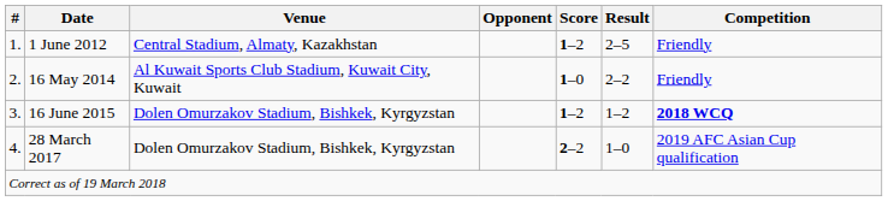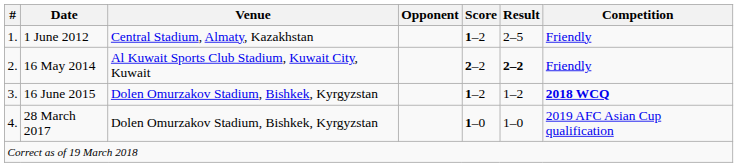16 May 2014 | Score: 1–0 -> 2–2
16 May 2014 | Result: normal -> bold
28 March 2017 | Score: 2–2 -> 1–0
